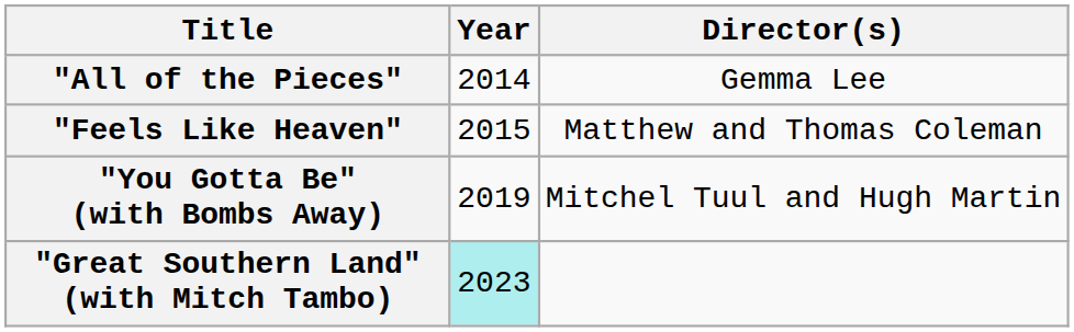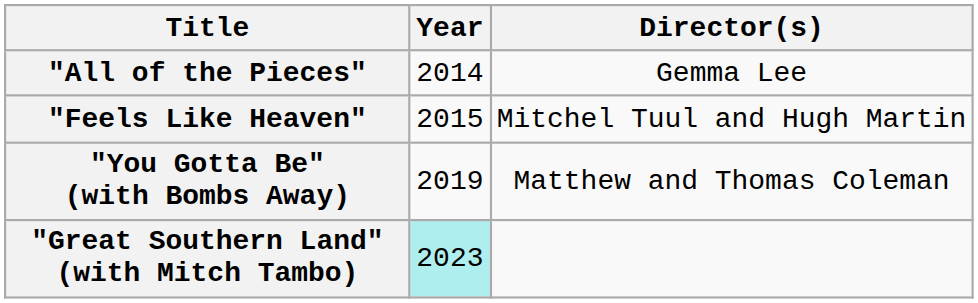"Feels Like Heaven" | Director(s): Matthew and Thomas Coleman -> Mitchel Tuul and Hugh Martin
"You Gotta Be" (with Bombs Away) | Director(s): Mitchel Tuul and Hugh Martin -> Matthew and Thomas Coleman
